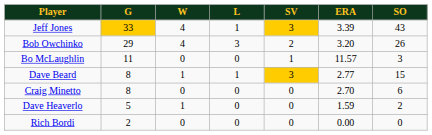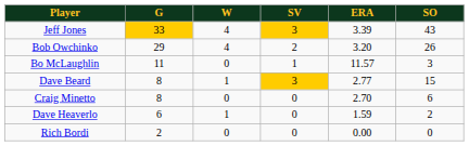- column: L | 1 | 3 | 0 | 1 | 0 | 0 | 0
Dave Heaverlo | G: 5 -> 6
